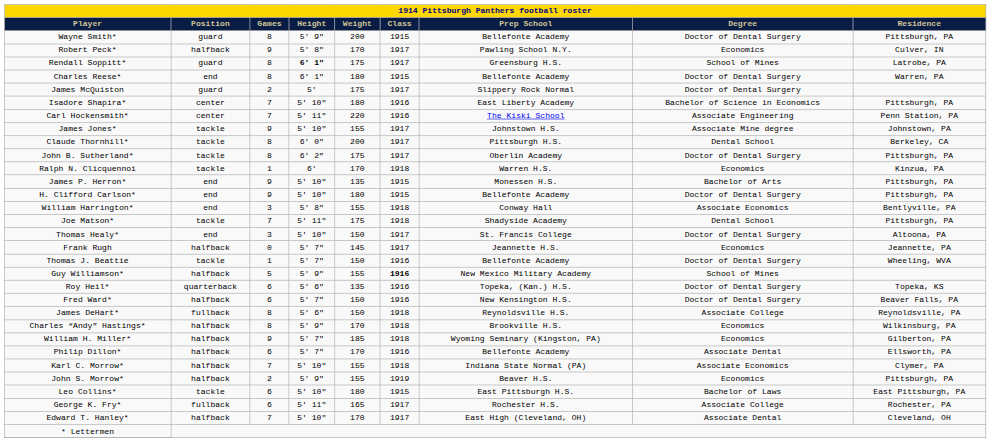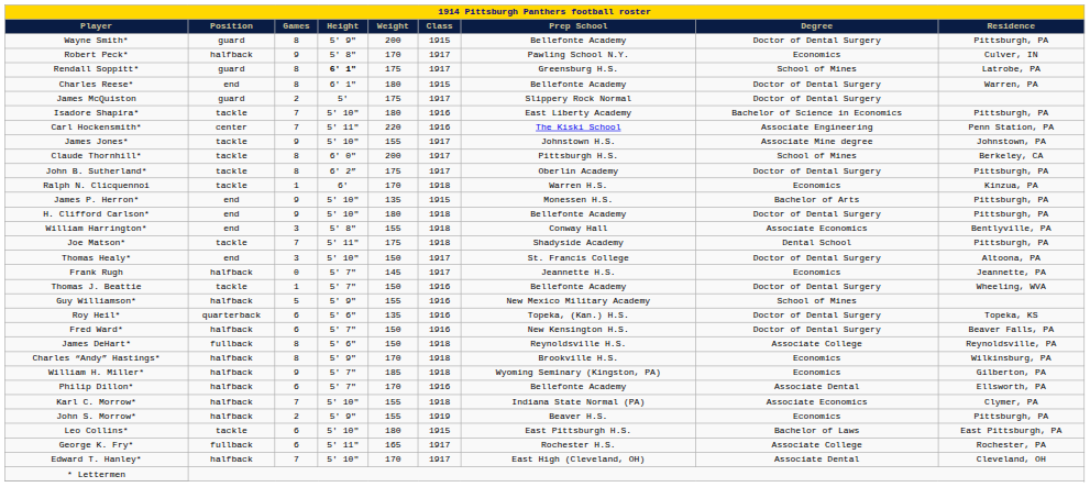Isadore Shapira* | Position: center -> tackle
Claude Thornhill* | Degree: Dental School -> School of Mines
H. Clifford Carlson* | Class: 1915 -> 1918
Guy Williamson* | Class: bold -> normal
